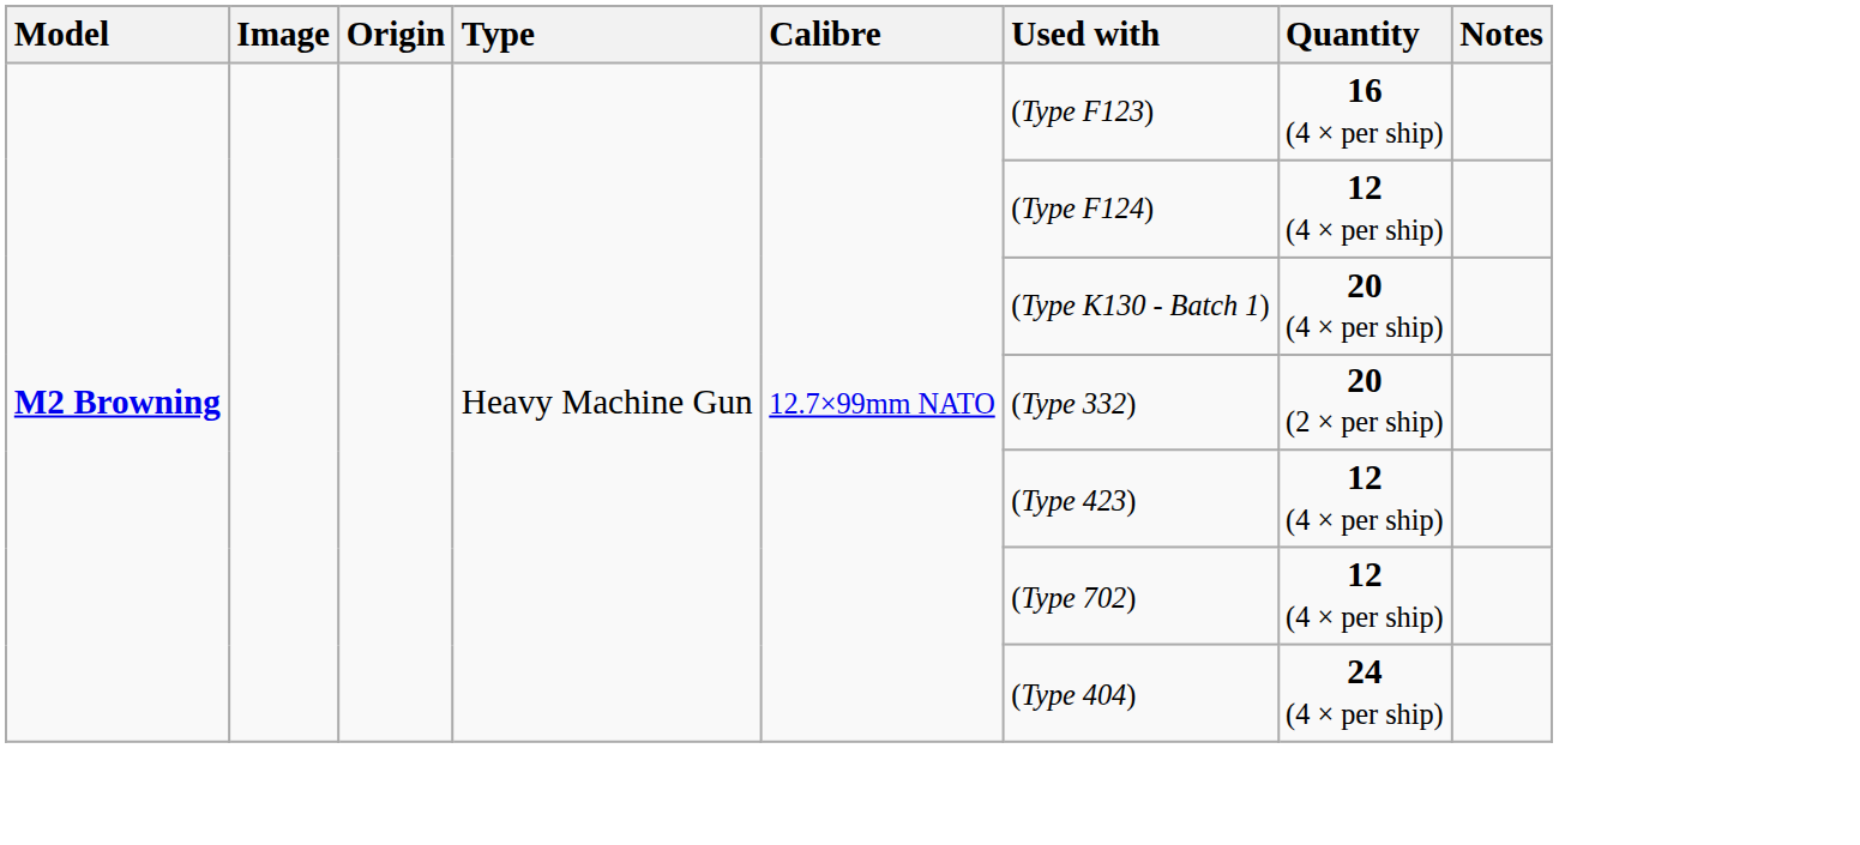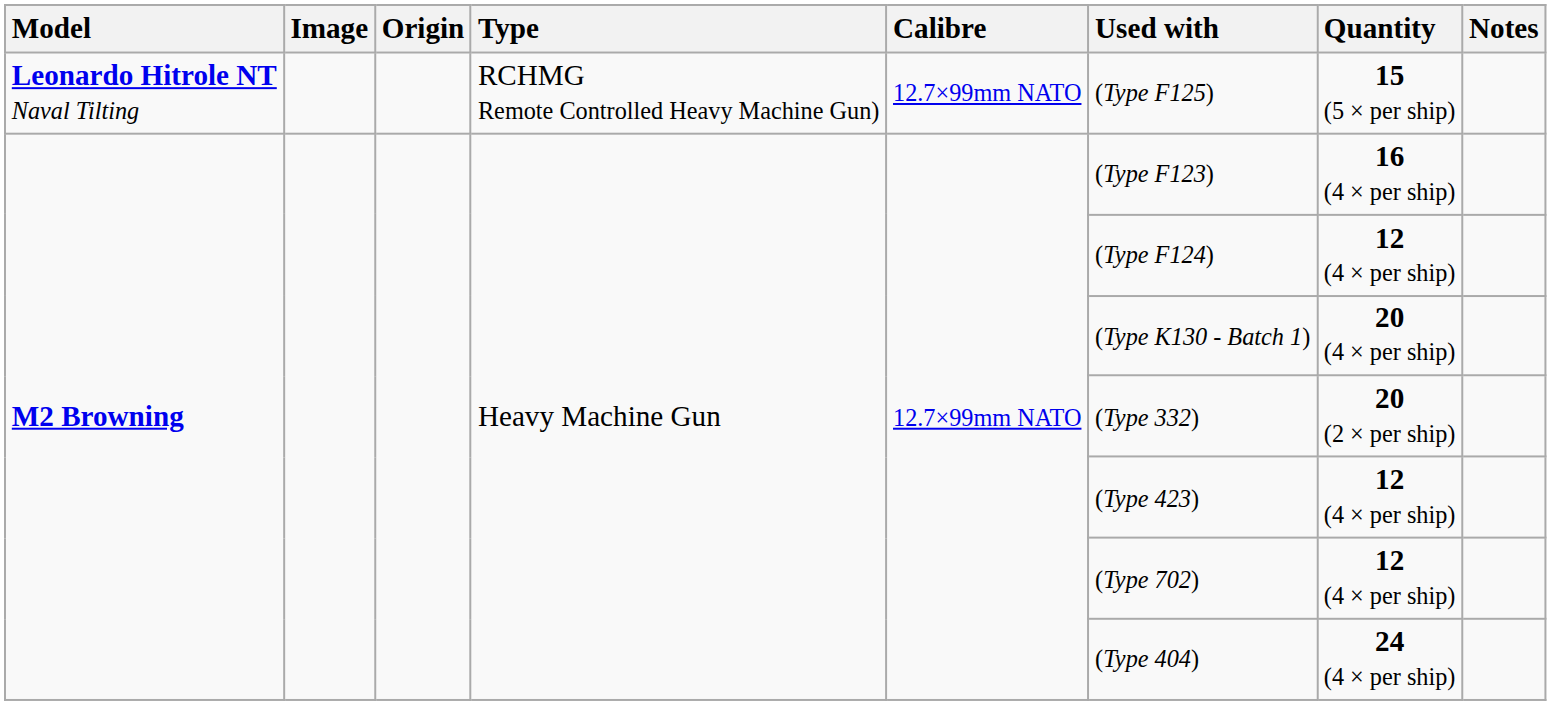+ row: Leonardo Hitrole NT Naval Tilting | RCHMG Remote Controlled Heavy Machine Gun) | 12.7×99mm NATO | (Type F125) | 15 (5 × per ship)
